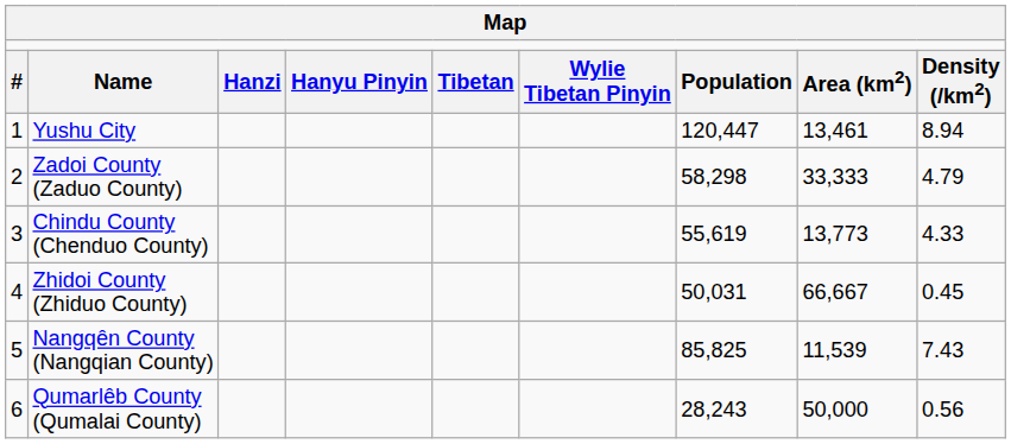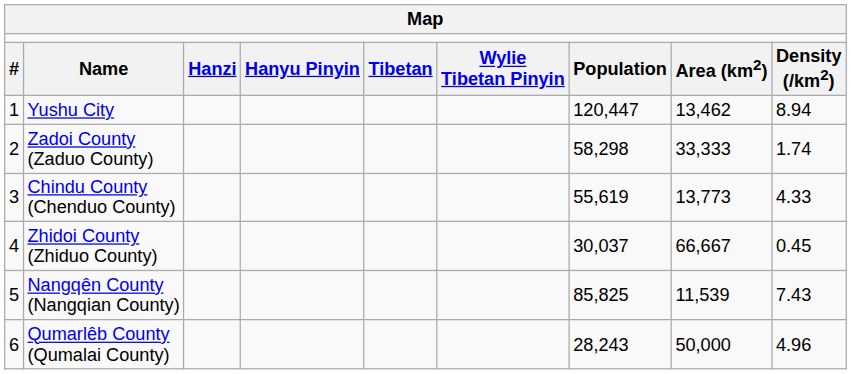Yushu City | column 8: 13,461 -> 13,462
Zadoi County (Zaduo County) | column 9: 4.79 -> 1.74
Zhidoi County (Zhiduo County) | column 7: 50,031 -> 30,037
Qumarlêb County (Qumalai County) | column 9: 0.56 -> 4.96
